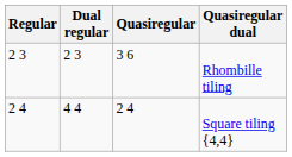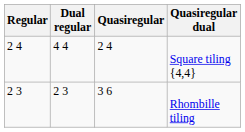rows swapped: Rhombille tiling <-> Square tiling {4,4}
